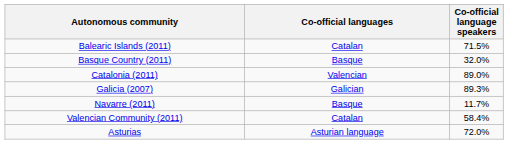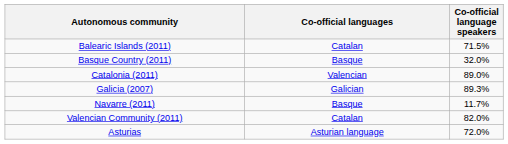Valencian Community (2011) | Co-official language speakers: 58.4% -> 82.0%
